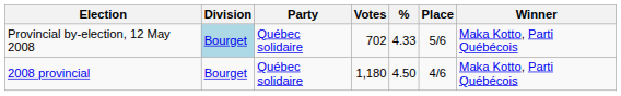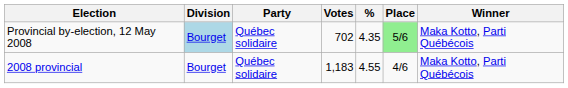Provincial by-election, 12 May 2008 | %: 4.33 -> 4.35
Provincial by-election, 12 May 2008 | Place: no background -> lightgreen background
2008 provincial | Votes: 1,180 -> 1,183
2008 provincial | %: 4.50 -> 4.55
